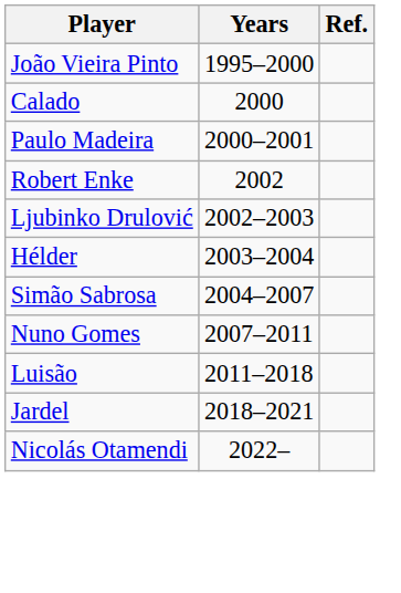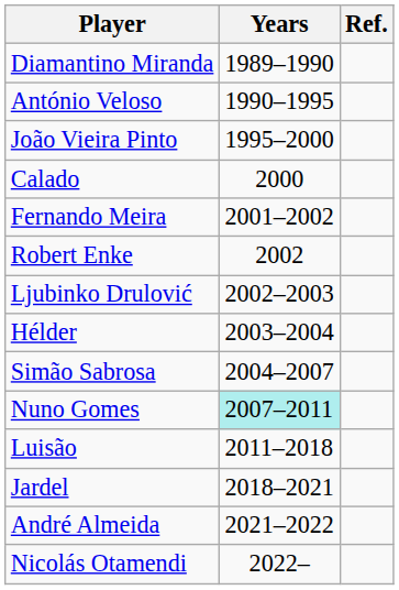+ row: Diamantino Miranda | 1989–1990
+ row: António Veloso | 1990–1995
- row: Paulo Madeira | 2000–2001
+ row: Fernando Meira | 2001–2002
Nuno Gomes | Years: no background -> paleturquoise background
+ row: André Almeida | 2021–2022
